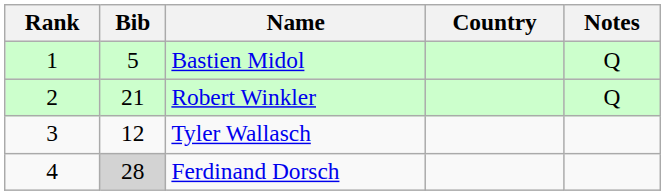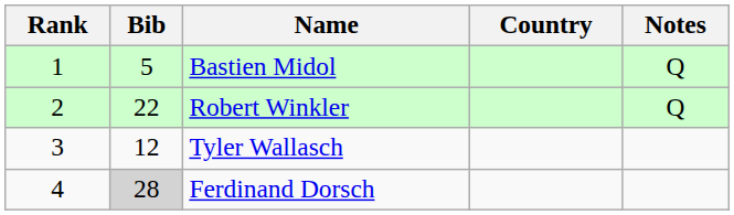Robert Winkler | Bib: 21 -> 22
